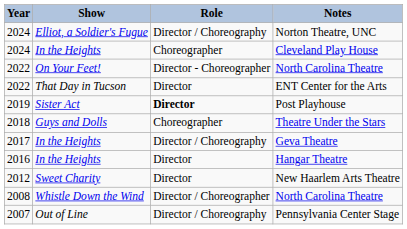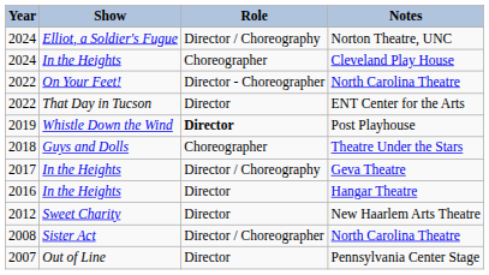Post Playhouse | Show: Sister Act -> Whistle Down the Wind
2008 / North Carolina Theatre | Show: Whistle Down the Wind -> Sister Act
Pennsylvania Center Stage | Role: Director / Choreography -> Director
